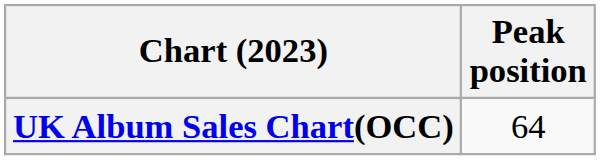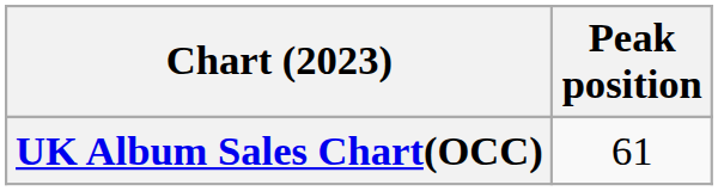UK Album Sales Chart(OCC) | Peak position: 64 -> 61
